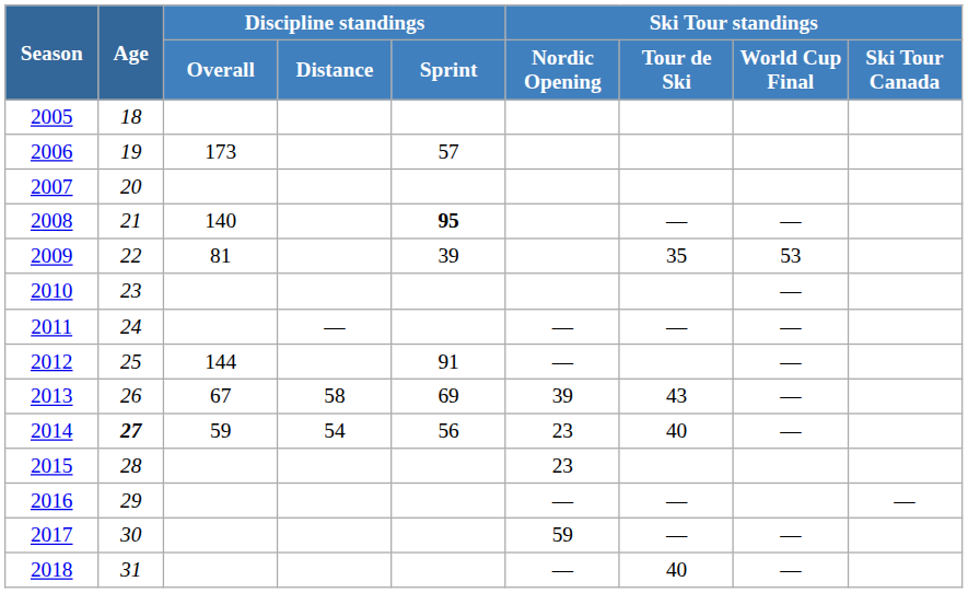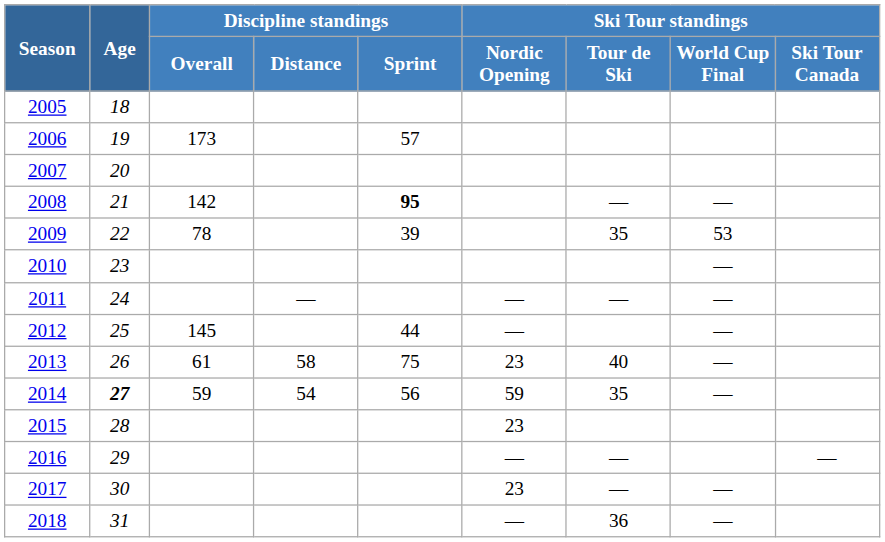2008 | Discipline standings / Overall: 140 -> 142
2009 | Discipline standings / Overall: 81 -> 78
2012 | Discipline standings / Overall: 144 -> 145
2012 | Discipline standings / Sprint: 91 -> 44
2013 | Discipline standings / Overall: 67 -> 61
2013 | Discipline standings / Sprint: 69 -> 75
2013 | Ski Tour standings / Nordic Opening: 39 -> 23
2013 | Ski Tour standings / Tour de Ski: 43 -> 40
2014 | Ski Tour standings / Nordic Opening: 23 -> 59
2014 | Ski Tour standings / Tour de Ski: 40 -> 35
2017 | Ski Tour standings / Nordic Opening: 59 -> 23
2018 | Ski Tour standings / Tour de Ski: 40 -> 36
